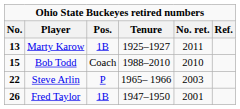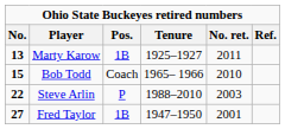Bob Todd | Tenure: 1988–2010 -> 1965– 1966
Steve Arlin | Tenure: 1965– 1966 -> 1988–2010
Fred Taylor | No.: 26 -> 27
